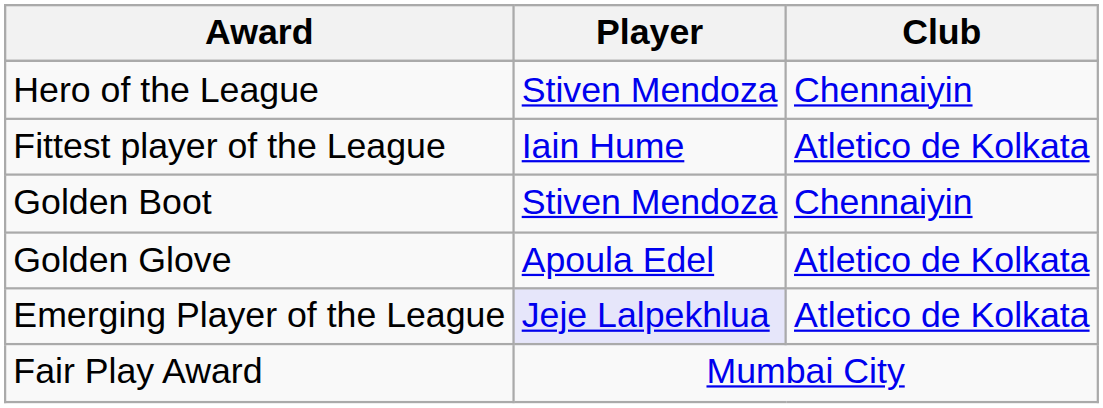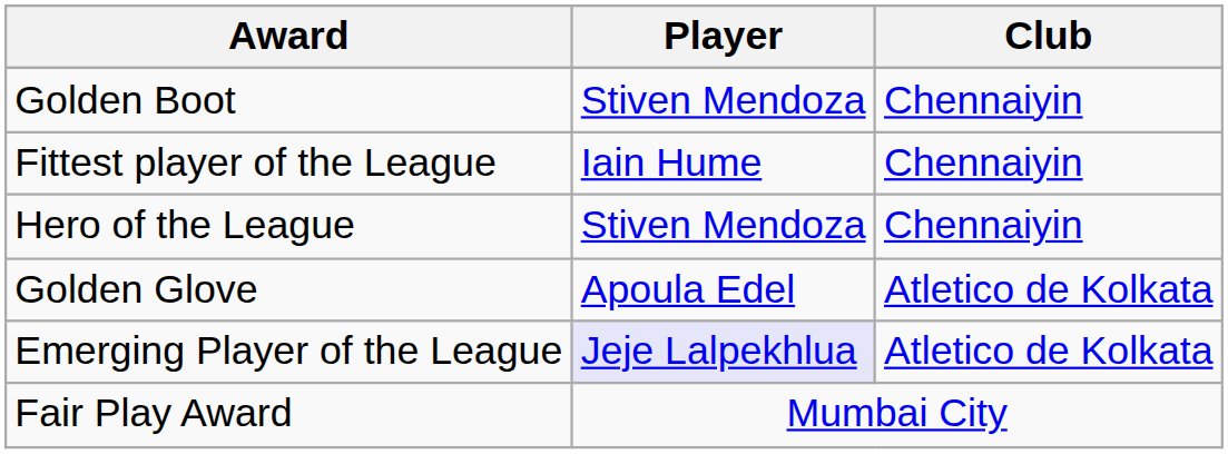rows swapped: Hero of the League <-> Golden Boot
Fittest player of the League | Club: Atletico de Kolkata -> Chennaiyin
